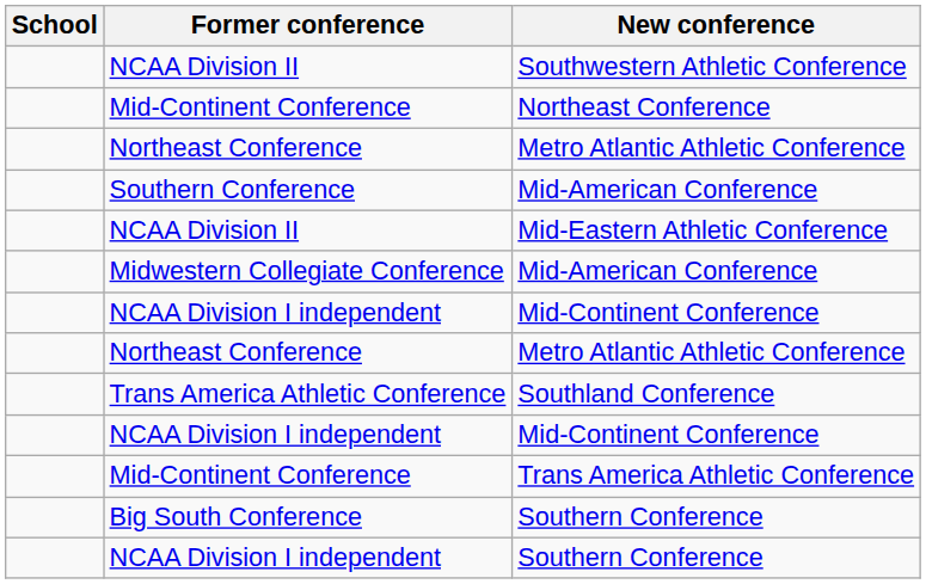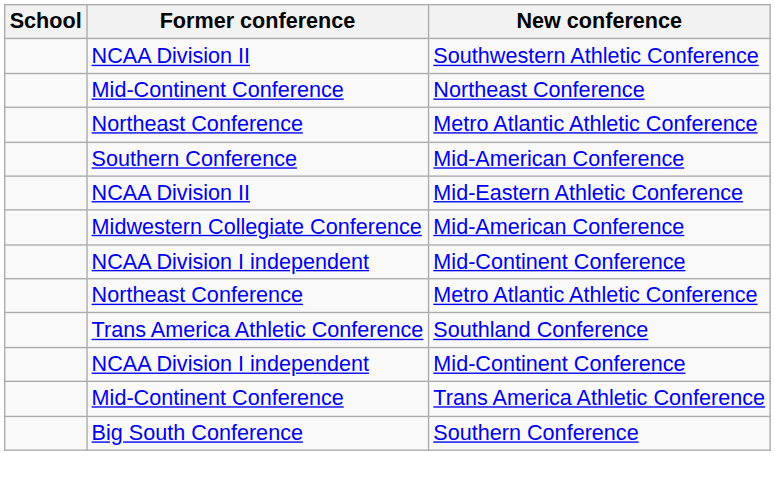- row: NCAA Division I independent | Southern Conference
